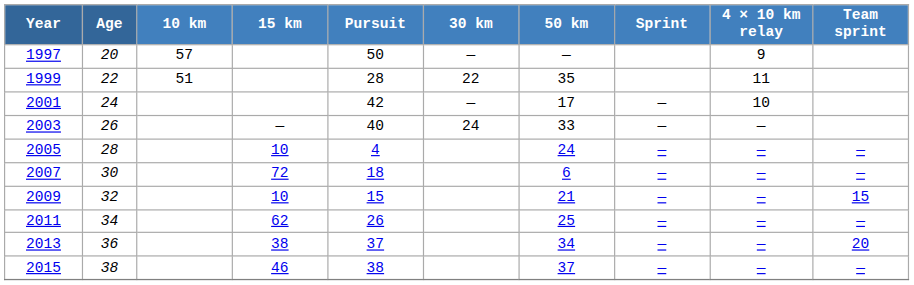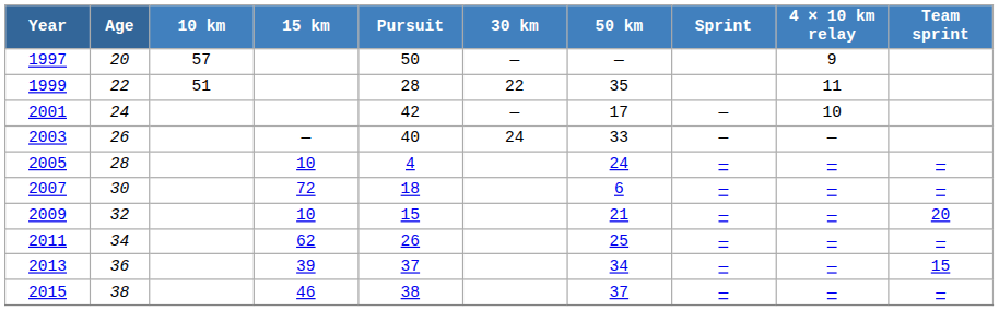2009 | Team sprint: 15 -> 20
2013 | 15 km: 38 -> 39
2013 | Team sprint: 20 -> 15
